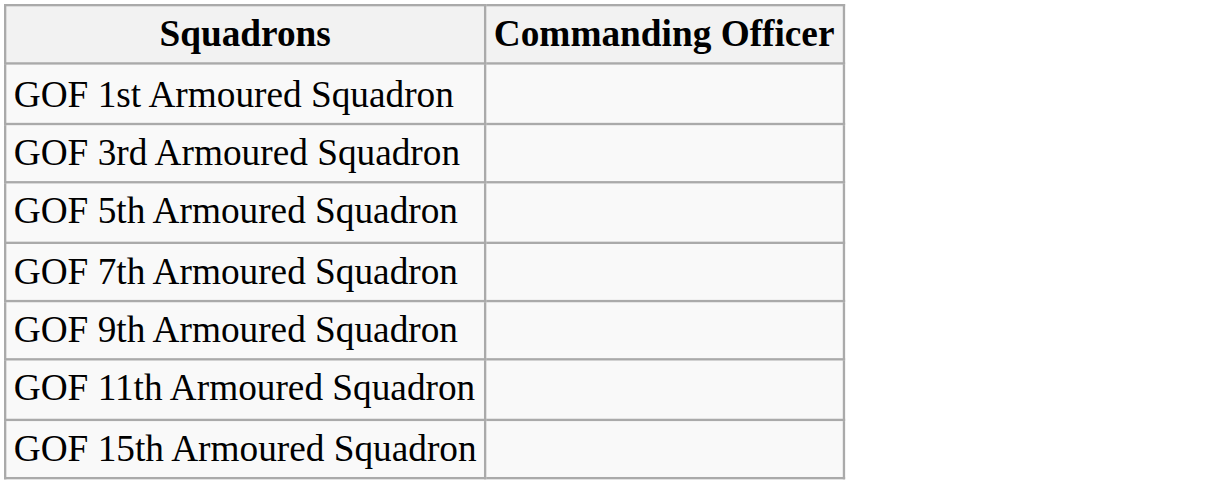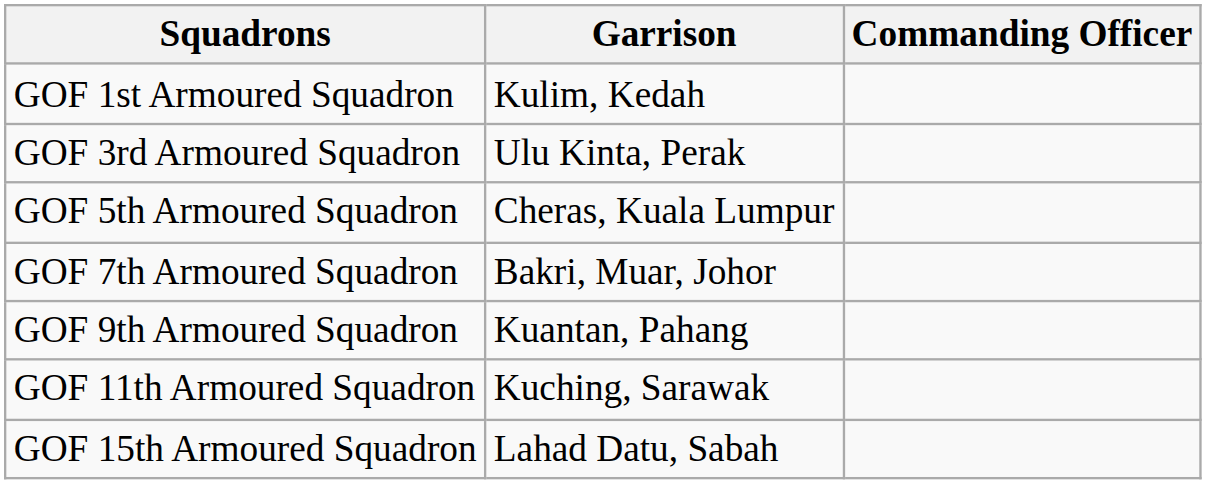+ column: Garrison | Kulim, Kedah | Ulu Kinta, Perak | Cheras, Kuala Lumpur | Bakri, Muar, Johor | Kuantan, Pahang | Kuching, Sarawak | Lahad Datu, Sabah
